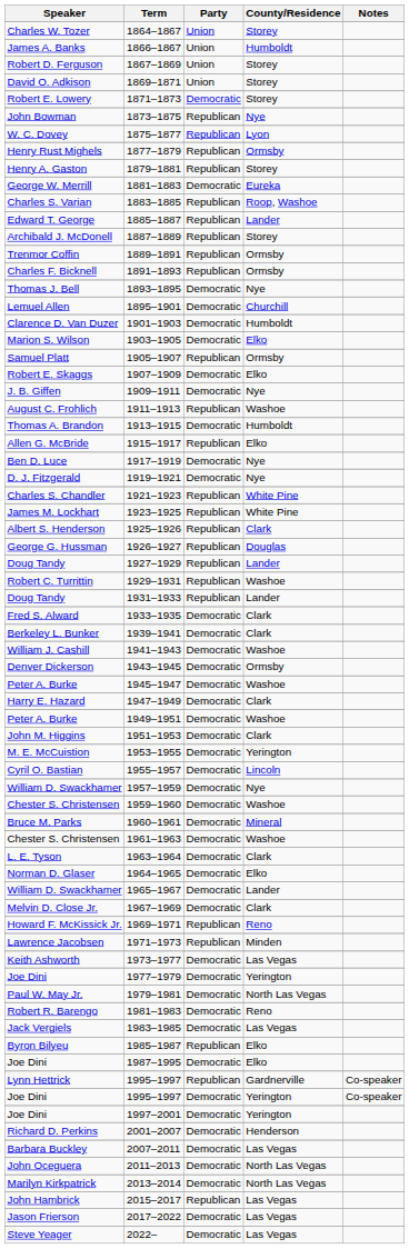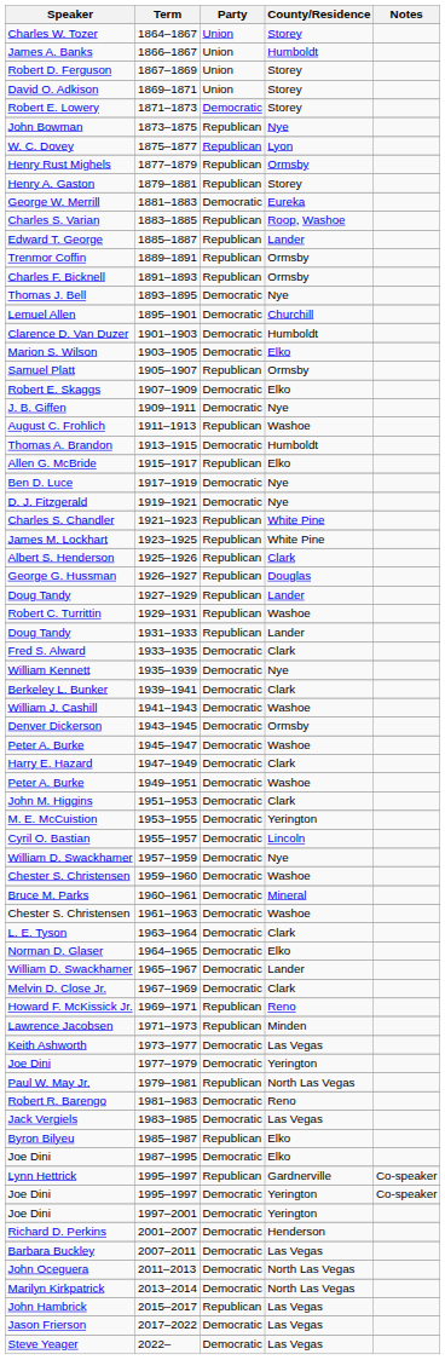- row: Archibald J. McDonell | 1887–1889 | Republican | Storey
+ row: William Kennett | 1935–1939 | Democratic | Nye
Paul W. May Jr. | Party: Democratic -> Republican
